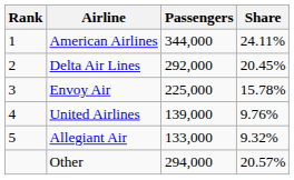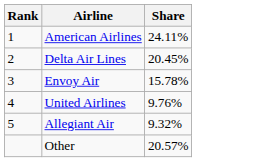- column: Passengers | 344,000 | 292,000 | 225,000 | 139,000 | 133,000 | 294,000
